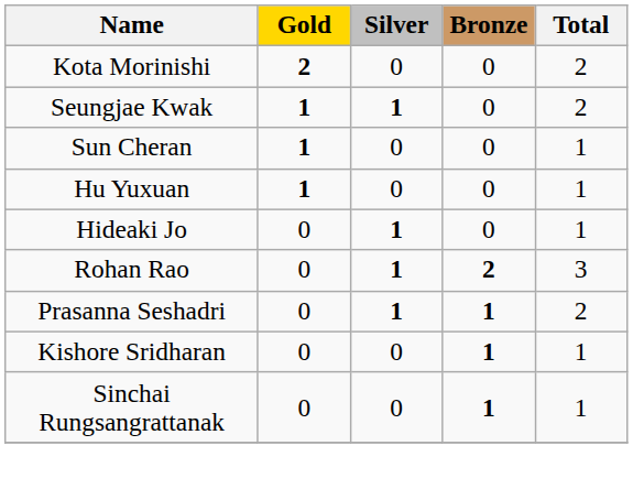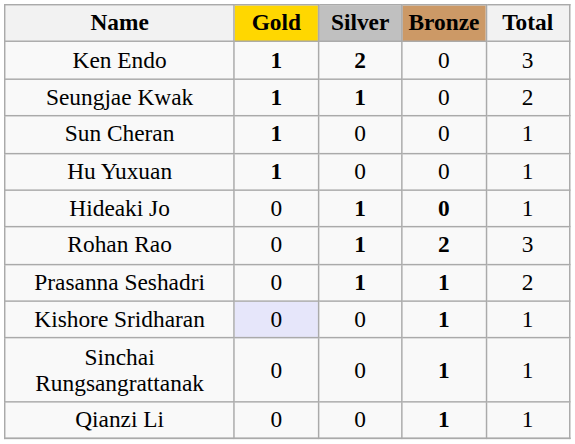- row: Kota Morinishi | 2 | 0 | 0 | 2
+ row: Ken Endo | 1 | 2 | 0 | 3
Hideaki Jo | Bronze: normal -> bold
Kishore Sridharan | Gold: no background -> lavender background
+ row: Qianzi Li | 0 | 0 | 1 | 1
